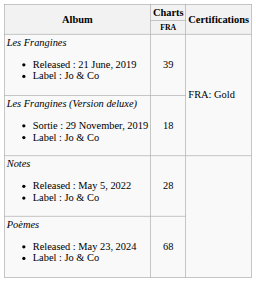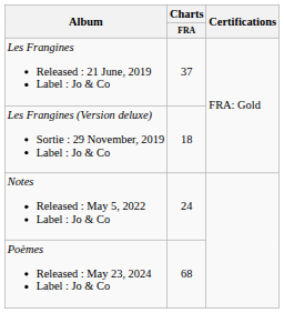Les Frangines Released : 21 June, 2019 Label : Jo & Co | Charts / FRA: 39 -> 37
Notes Released : May 5, 2022 Label : Jo & Co | Charts / FRA: 28 -> 24
